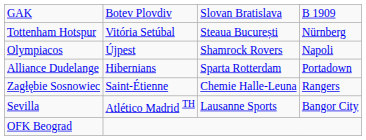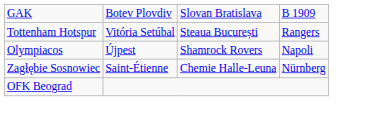Tottenham Hotspur | column 4: Nürnberg -> Rangers
- row: Alliance Dudelange | Hibernians | Sparta Rotterdam | Portadown
Zagłębie Sosnowiec | column 4: Rangers -> Nürnberg
- row: Sevilla | Atlético Madrid TH | Lausanne Sports | Bangor City
